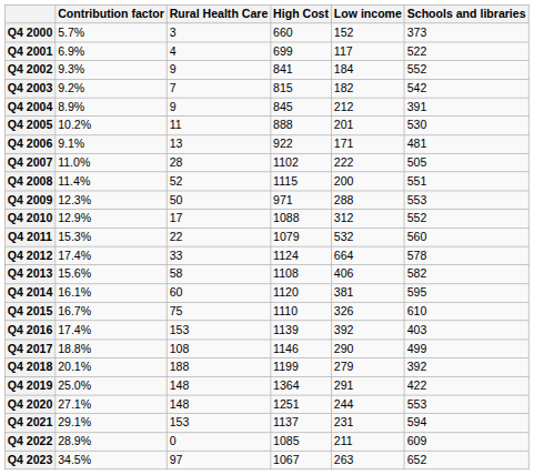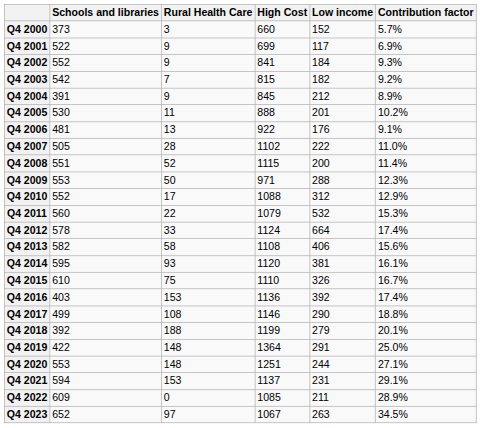columns swapped: Schools and libraries <-> Contribution factor
Q4 2001 | Rural Health Care: 4 -> 9
Q4 2006 | Low income: 171 -> 176
Q4 2014 | Rural Health Care: 60 -> 93
Q4 2016 | High Cost: 1139 -> 1136
